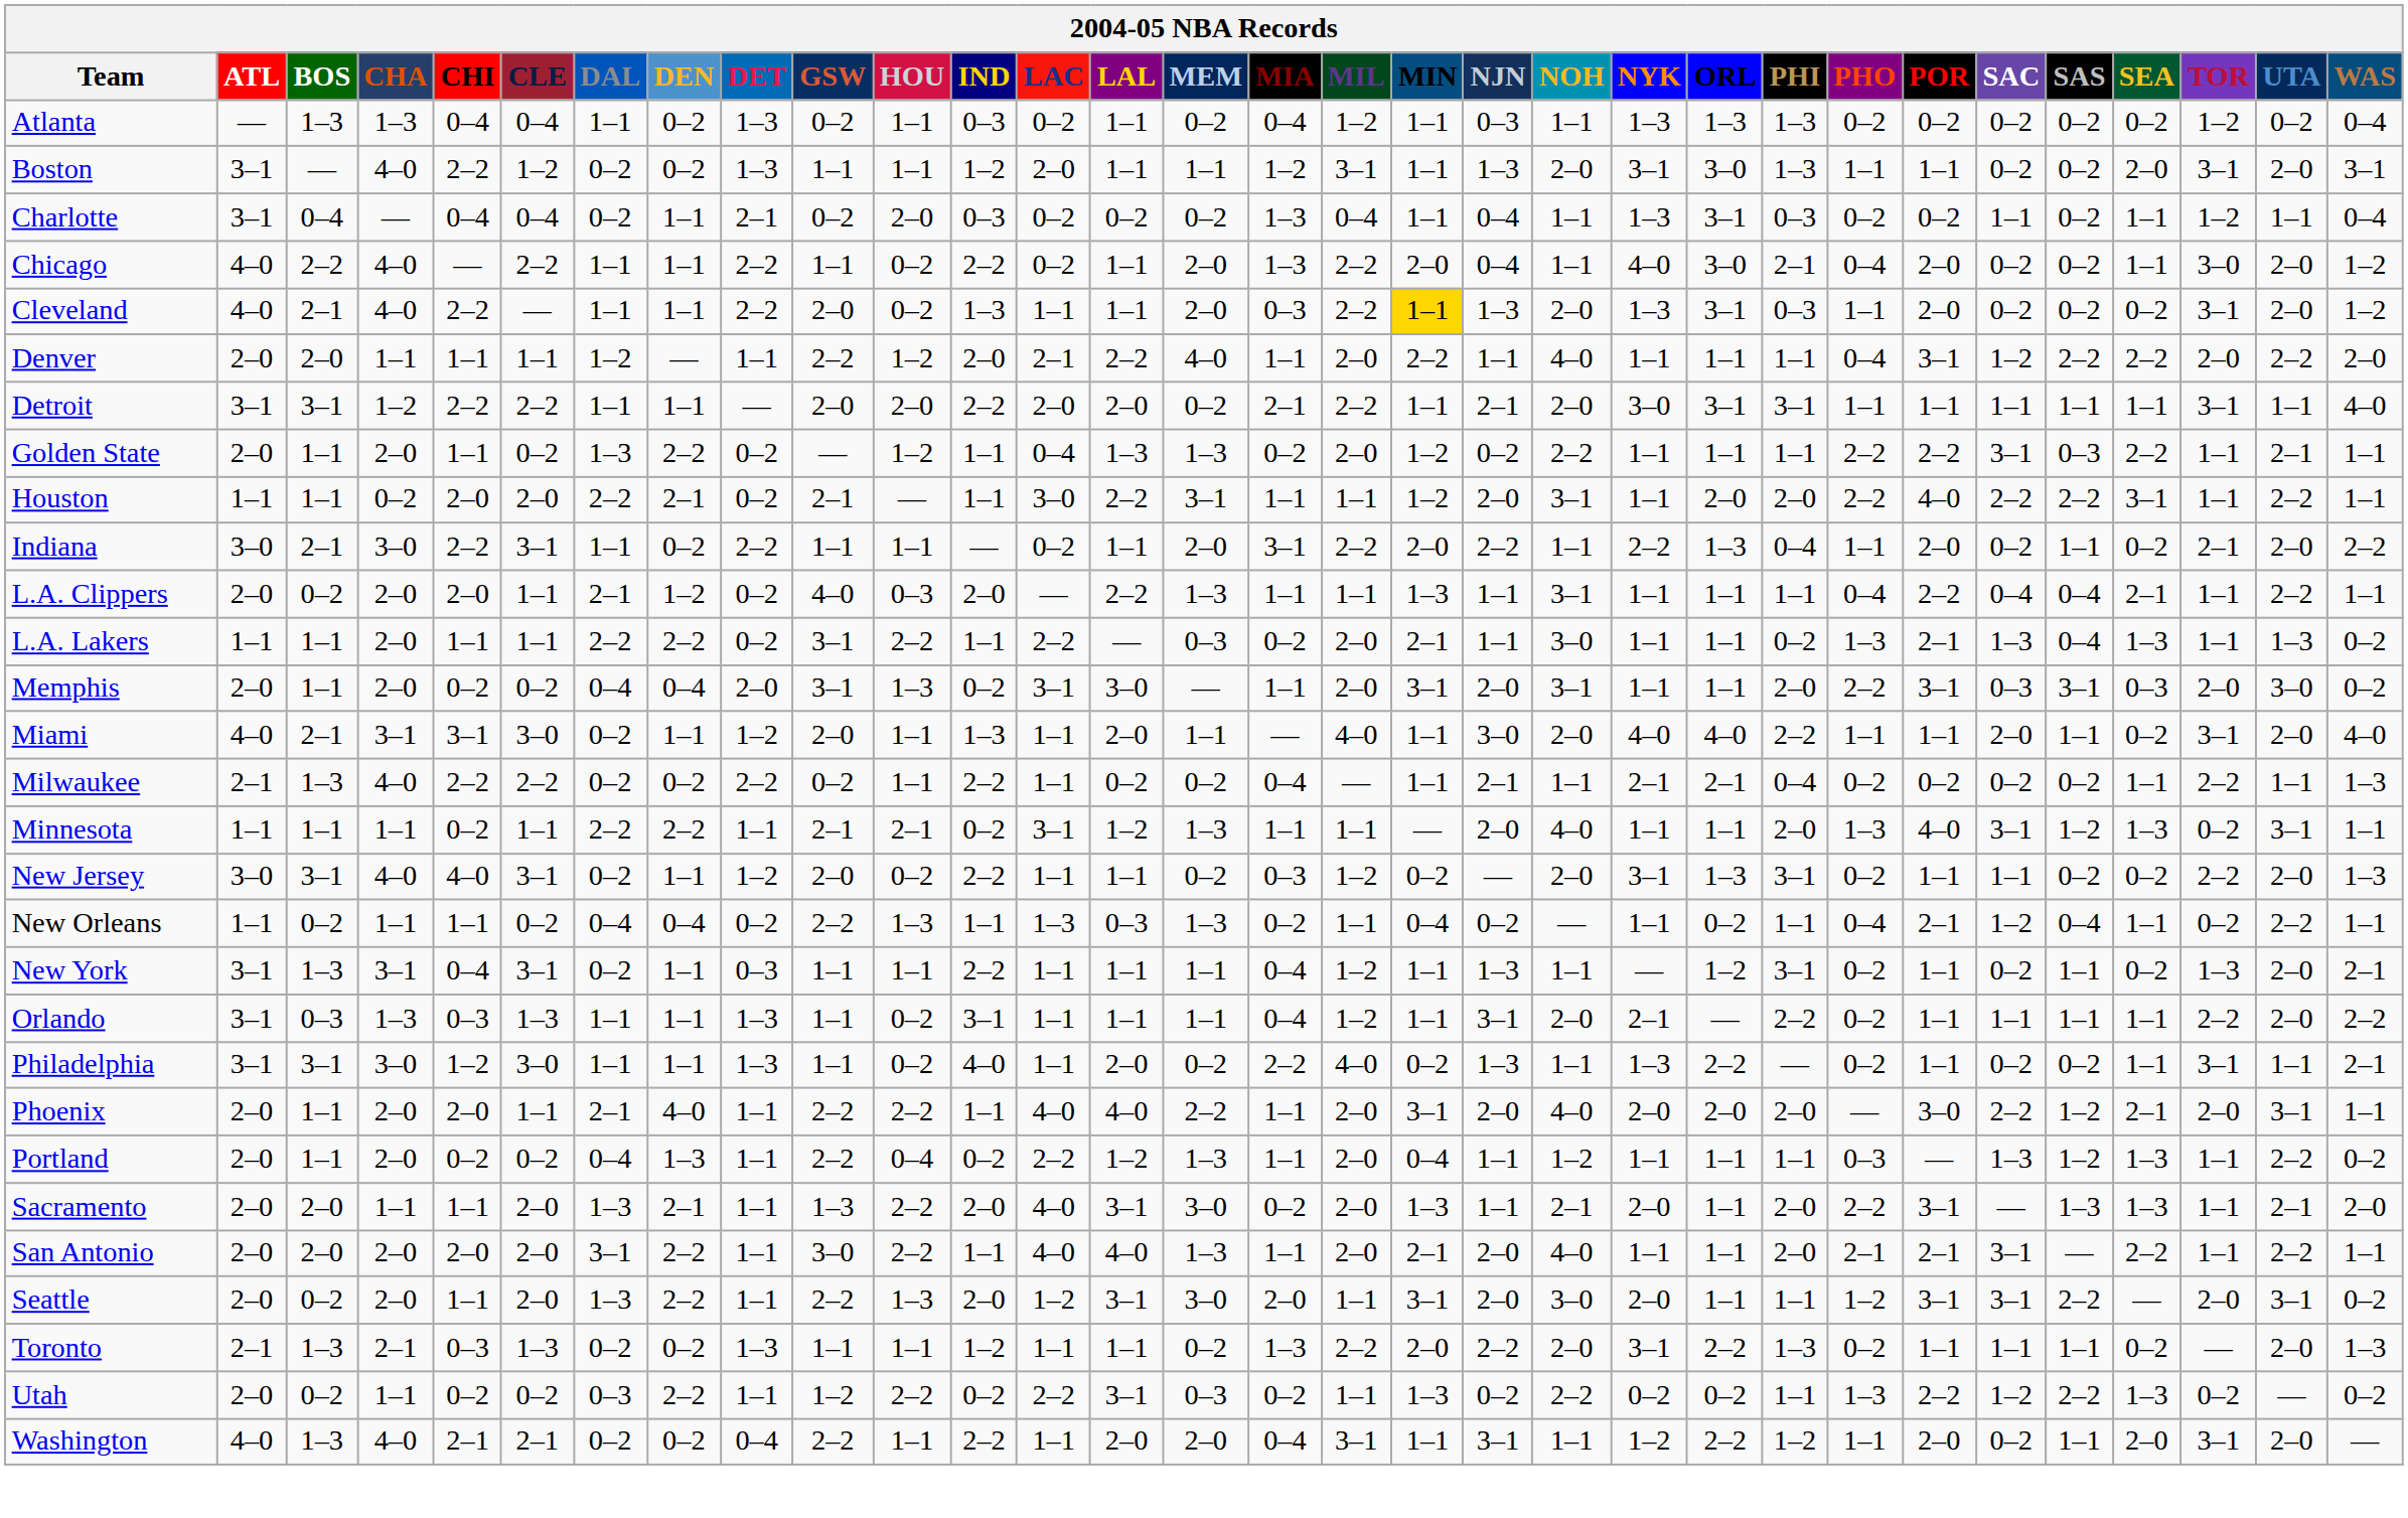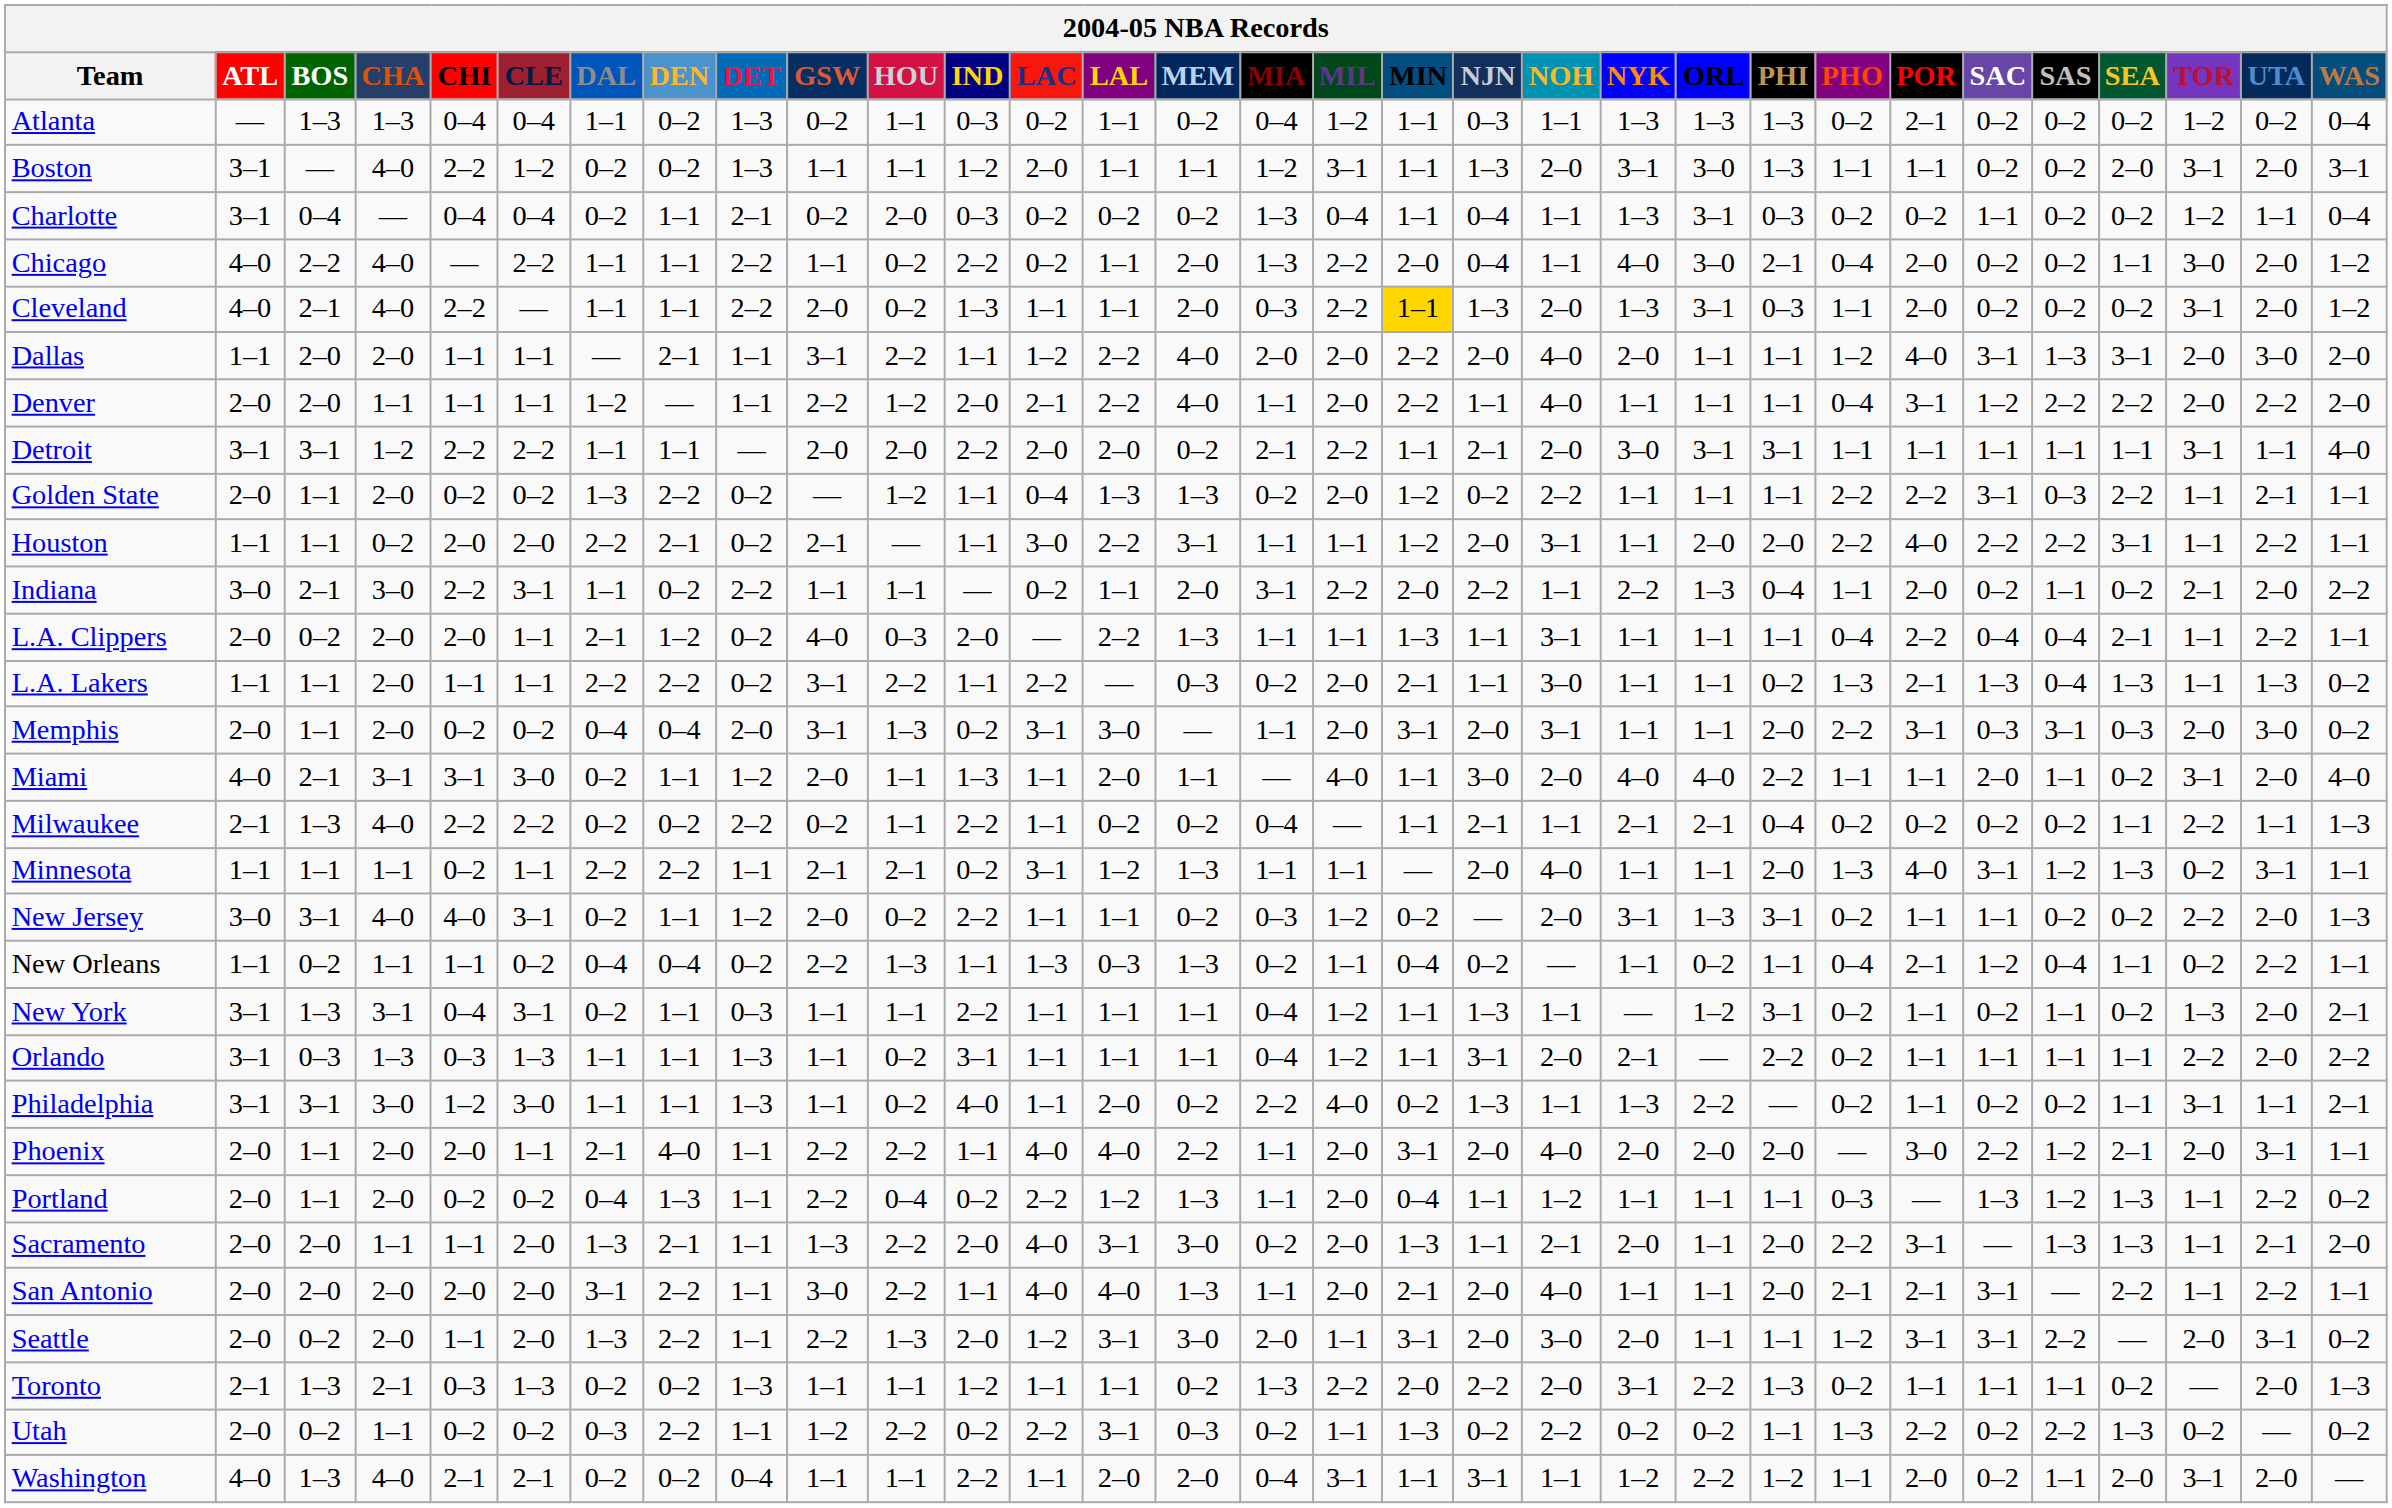Atlanta | POR: 0–2 -> 2–1
Charlotte | SEA: 1–1 -> 0–2
+ row: Dallas | 1–1 | 2–0 | 2–0 | 1–1 | 1–1 | — | 2–1 | 1–1 | 3–1 | 2–2 | 1–1 | 1–2 | 2–2 | 4–0 | 2–0 | 2–0 | 2–2 | 2–0 | 4–0 | 2–0 | 1–1 | 1–1 | 1–2 | 4–0 | 3–1 | 1–3 | 3–1 | 2–0 | 3–0 | 2–0
Golden State | CHI: 1–1 -> 0–2
Utah | SAC: 1–2 -> 0–2
Washington | GSW: 2–2 -> 1–1
